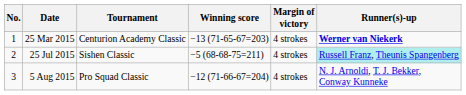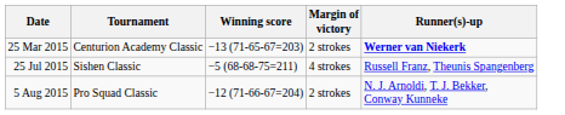- column: No. | 1 | 2 | 3
25 Mar 2015 | Margin of victory: 4 strokes -> 2 strokes
25 Jul 2015 | Runner(s)-up: paleturquoise background -> no background
5 Aug 2015 | Margin of victory: 4 strokes -> 2 strokes
